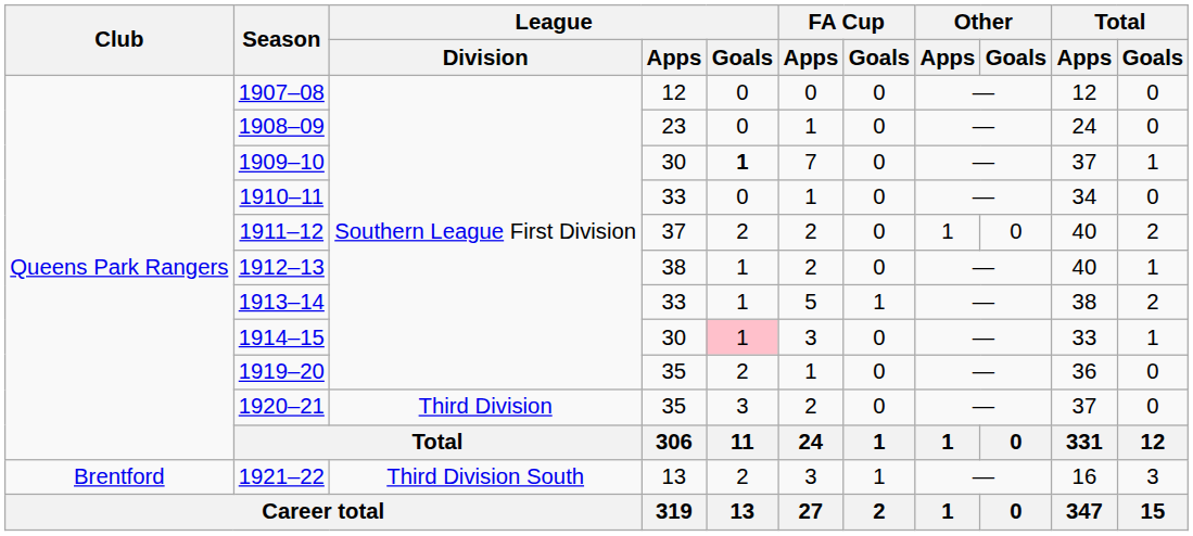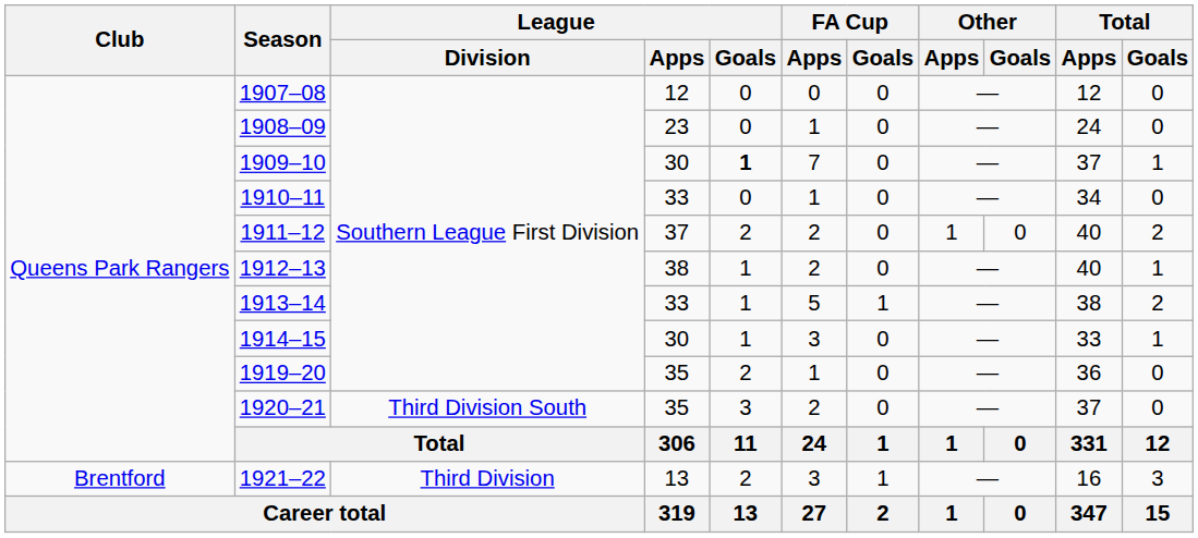1914–15 | League / Goals: pink background -> no background
1920–21 | League / Division: Third Division -> Third Division South
1921–22 | League / Division: Third Division South -> Third Division
